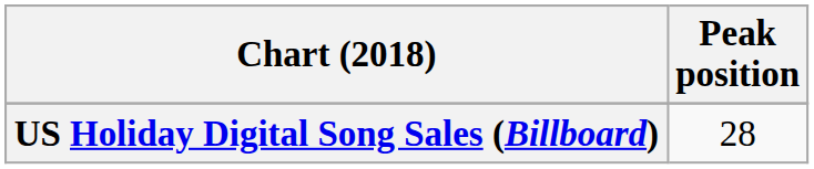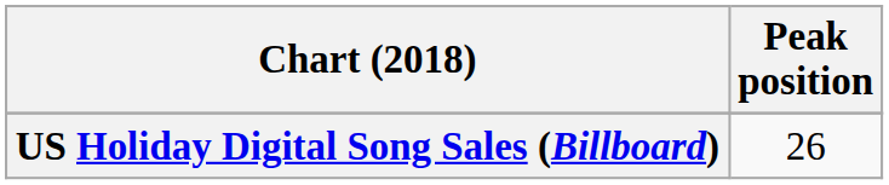US Holiday Digital Song Sales (Billboard) | Peak position: 28 -> 26
